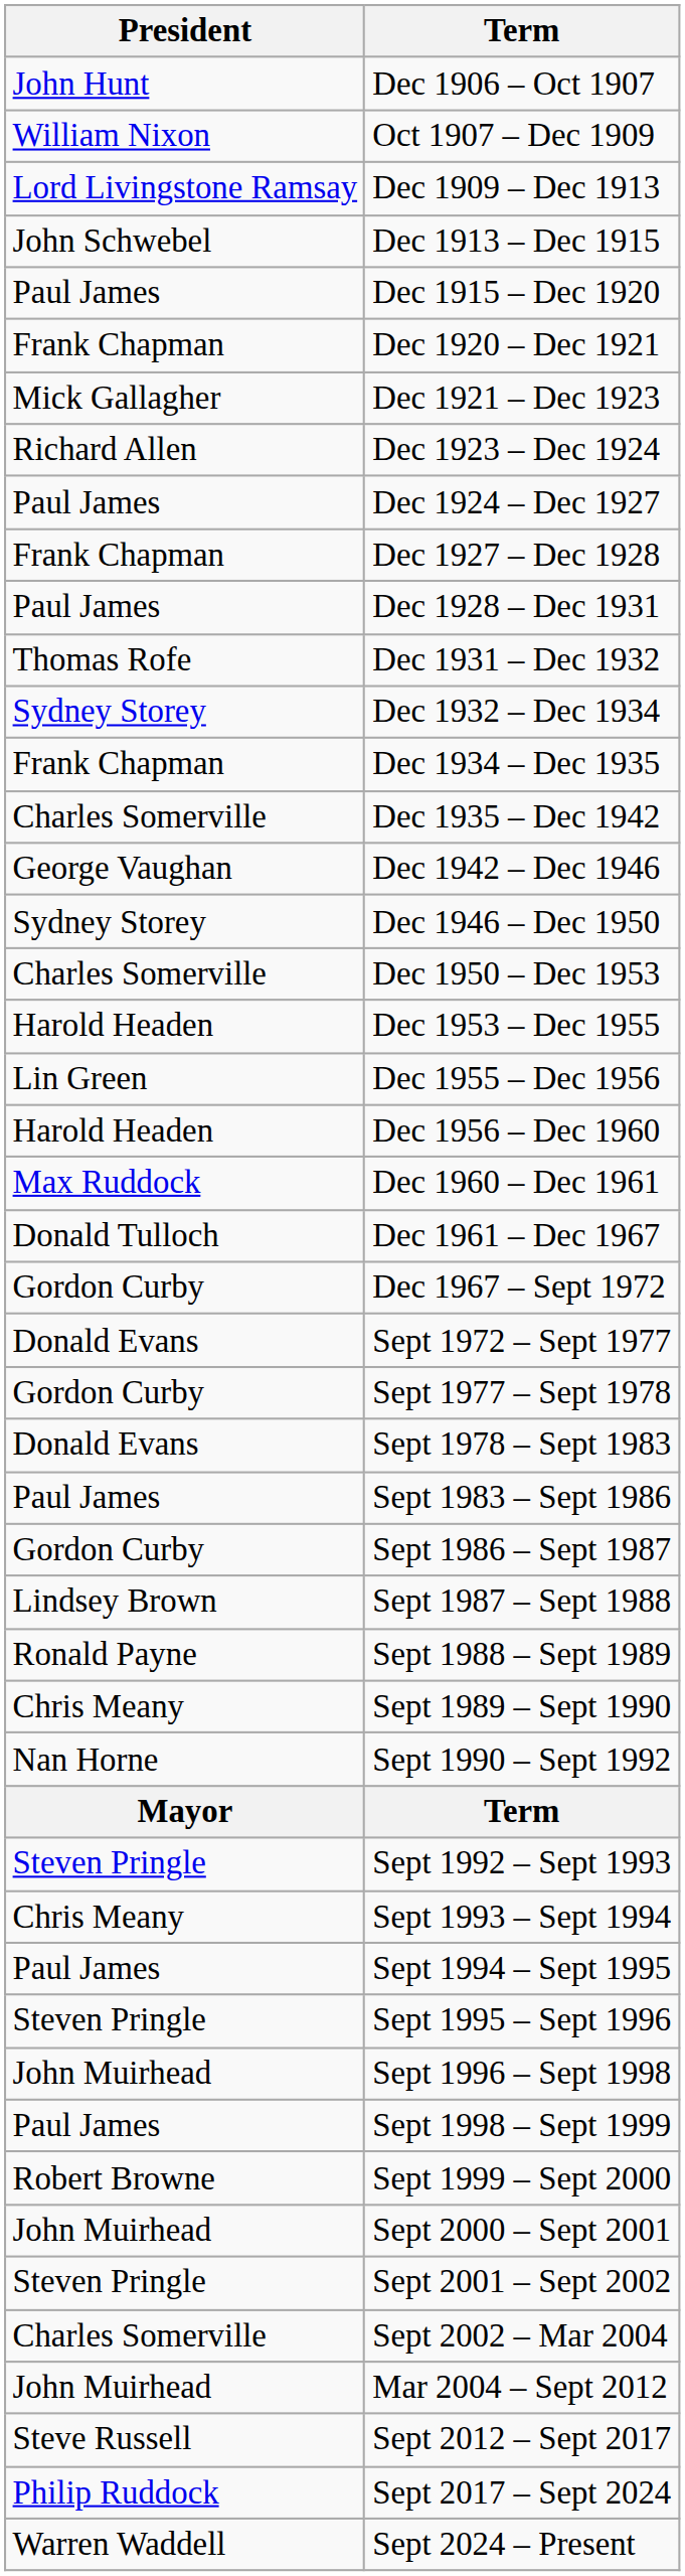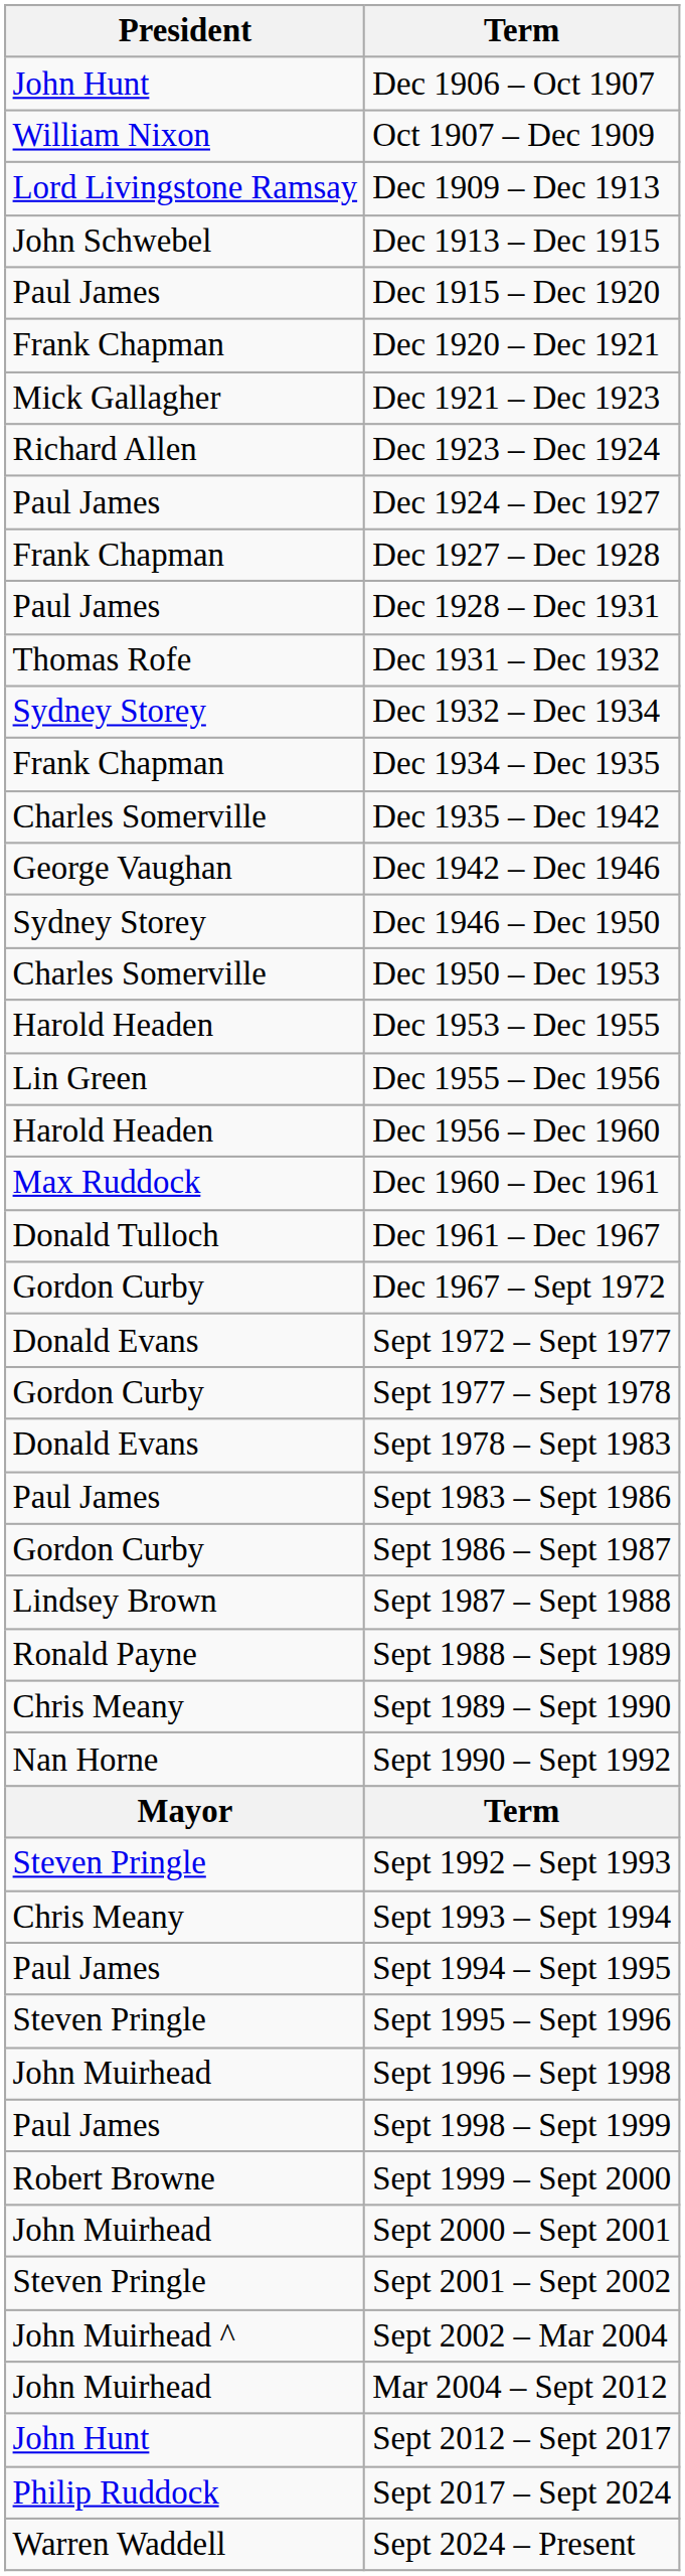Sept 2002 – Mar 2004 | President: Charles Somerville -> John Muirhead ^
Sept 2012 – Sept 2017 | President: Steve Russell -> John Hunt
